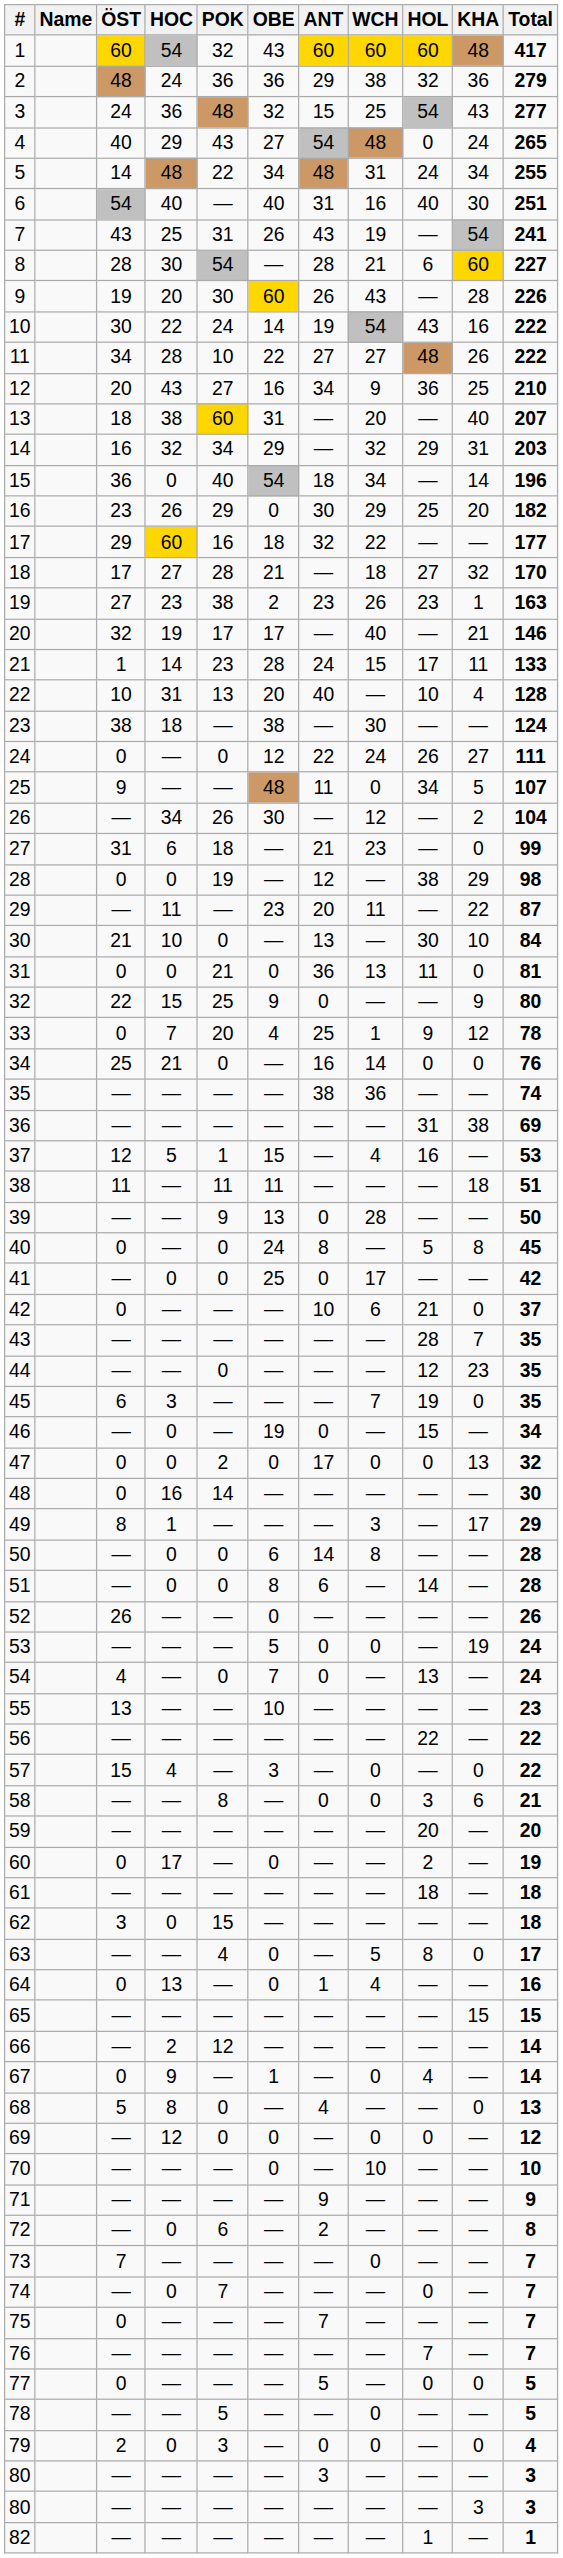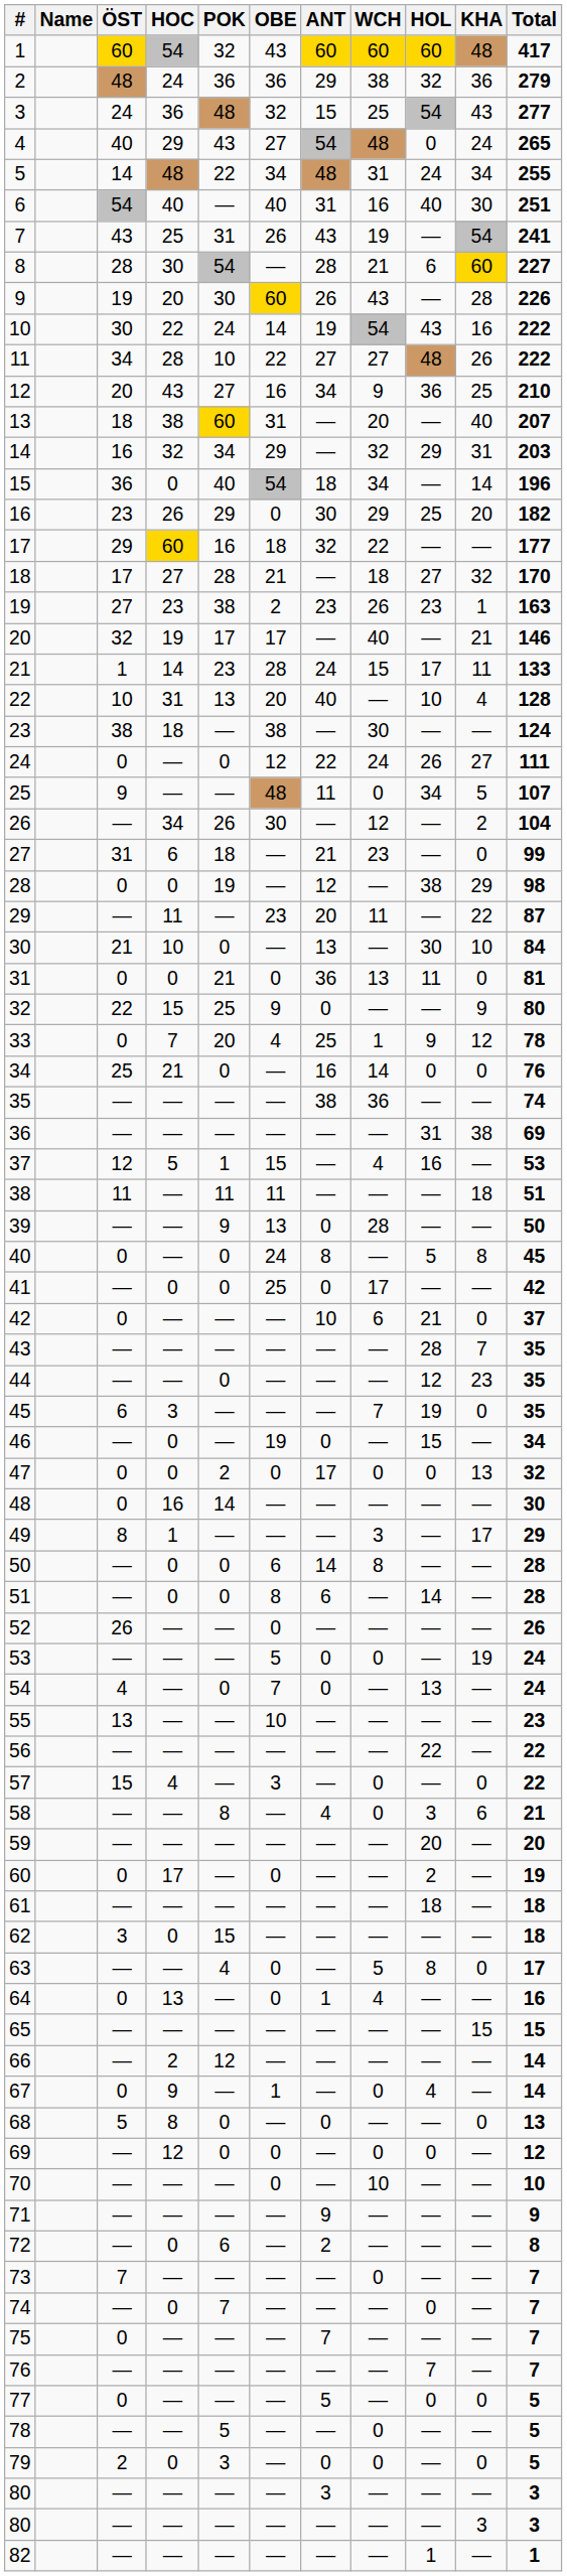58 | ANT: 0 -> 4
68 | ANT: 4 -> 0
79 | Total: 4 -> 5
